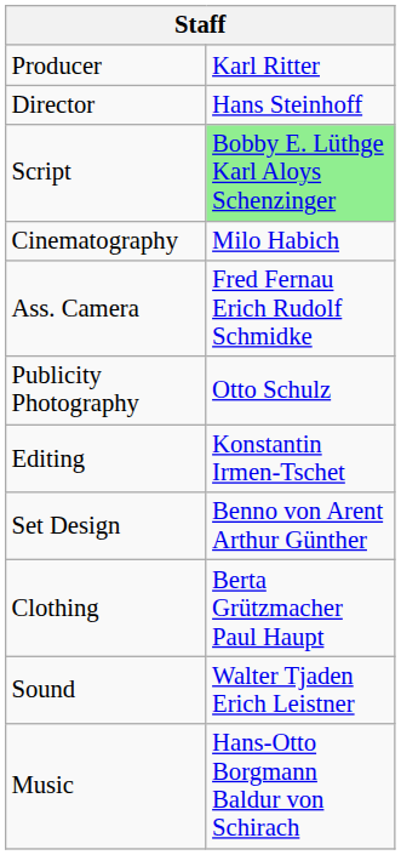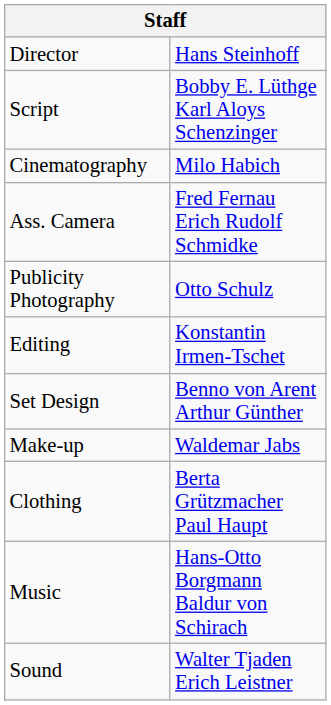- row: Producer | Karl Ritter
Script | column 2: lightgreen background -> no background
+ row: Make-up | Waldemar Jabs
rows swapped: Sound <-> Music
